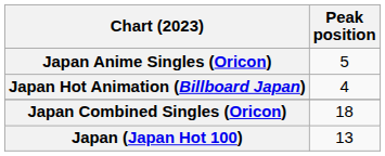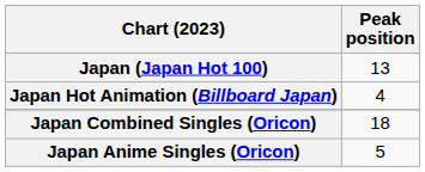rows swapped: Japan (Japan Hot 100) <-> Japan Anime Singles (Oricon)
